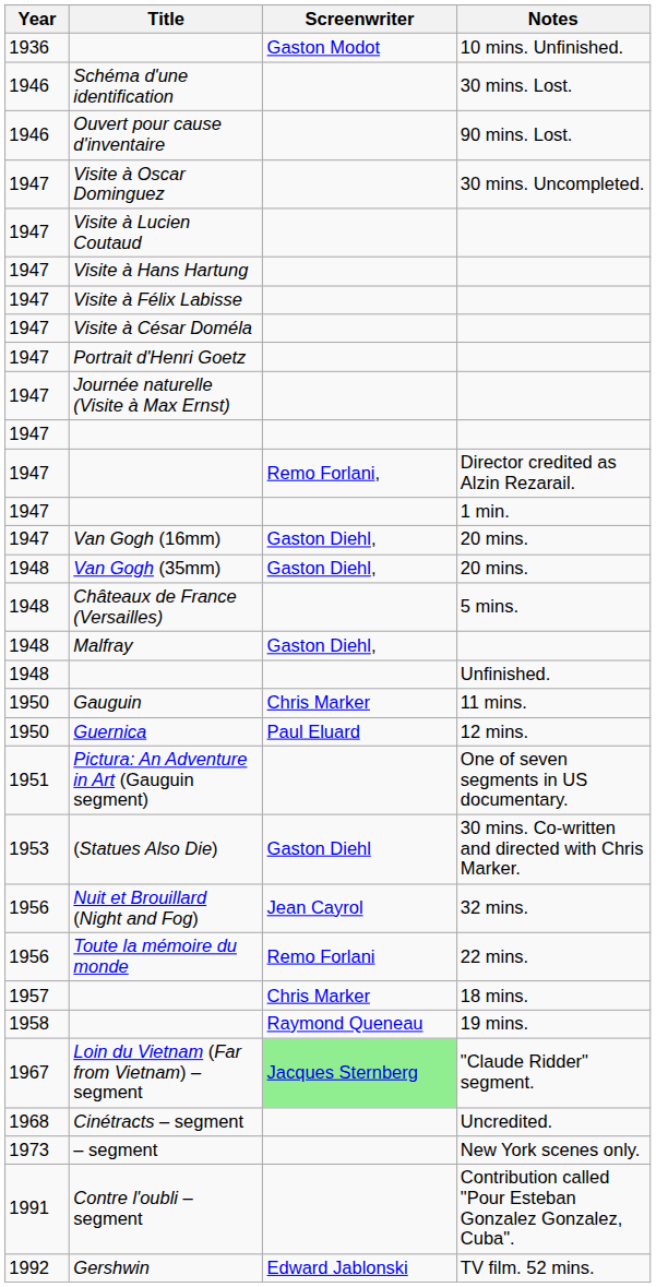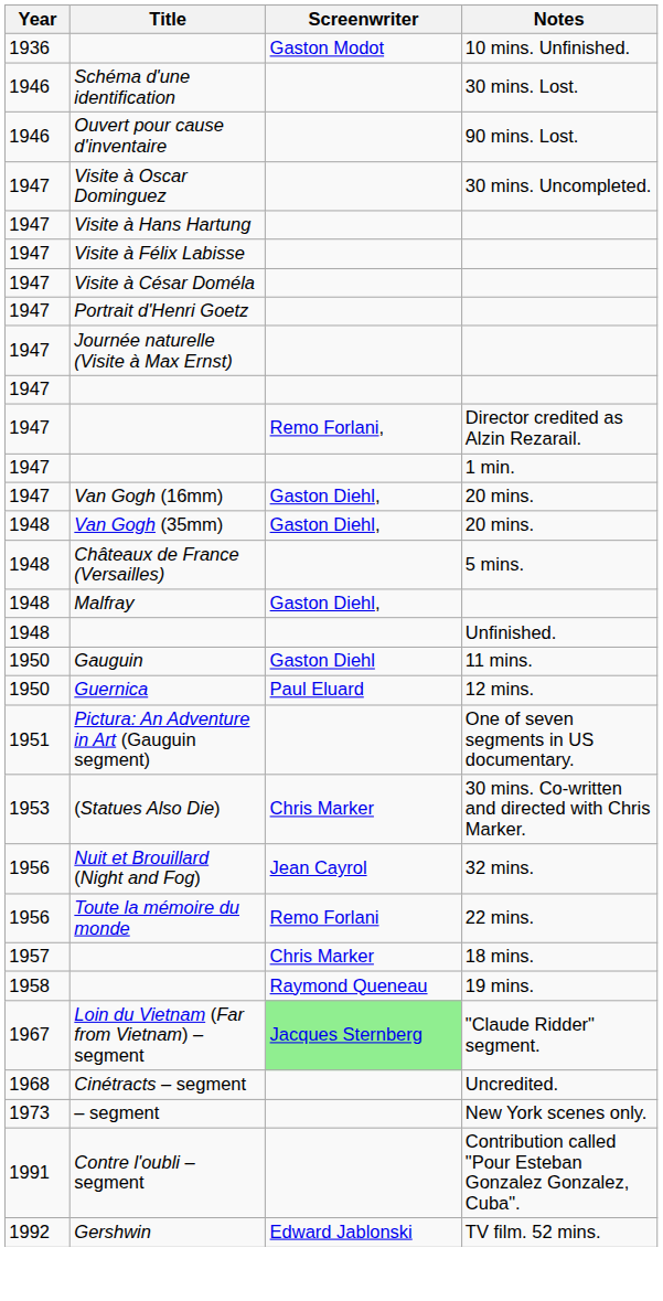- row: 1947 | Visite à Lucien Coutaud
Gauguin | Screenwriter: Chris Marker -> Gaston Diehl
(Statues Also Die) | Screenwriter: Gaston Diehl -> Chris Marker
